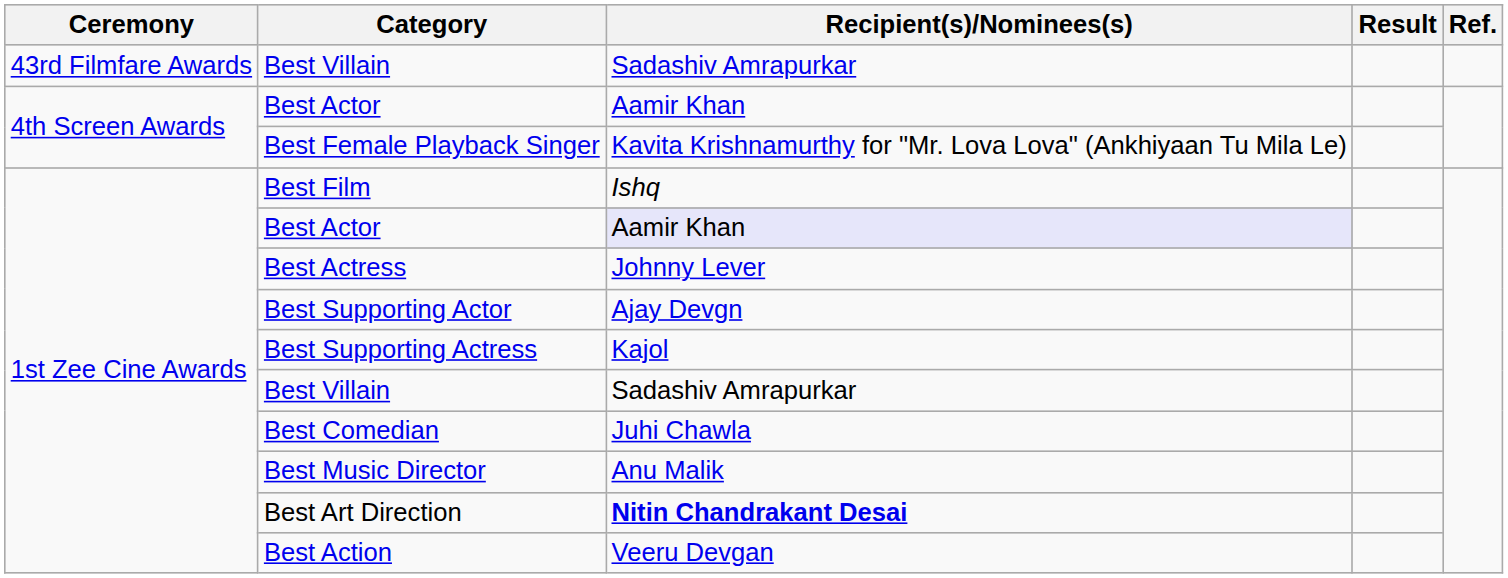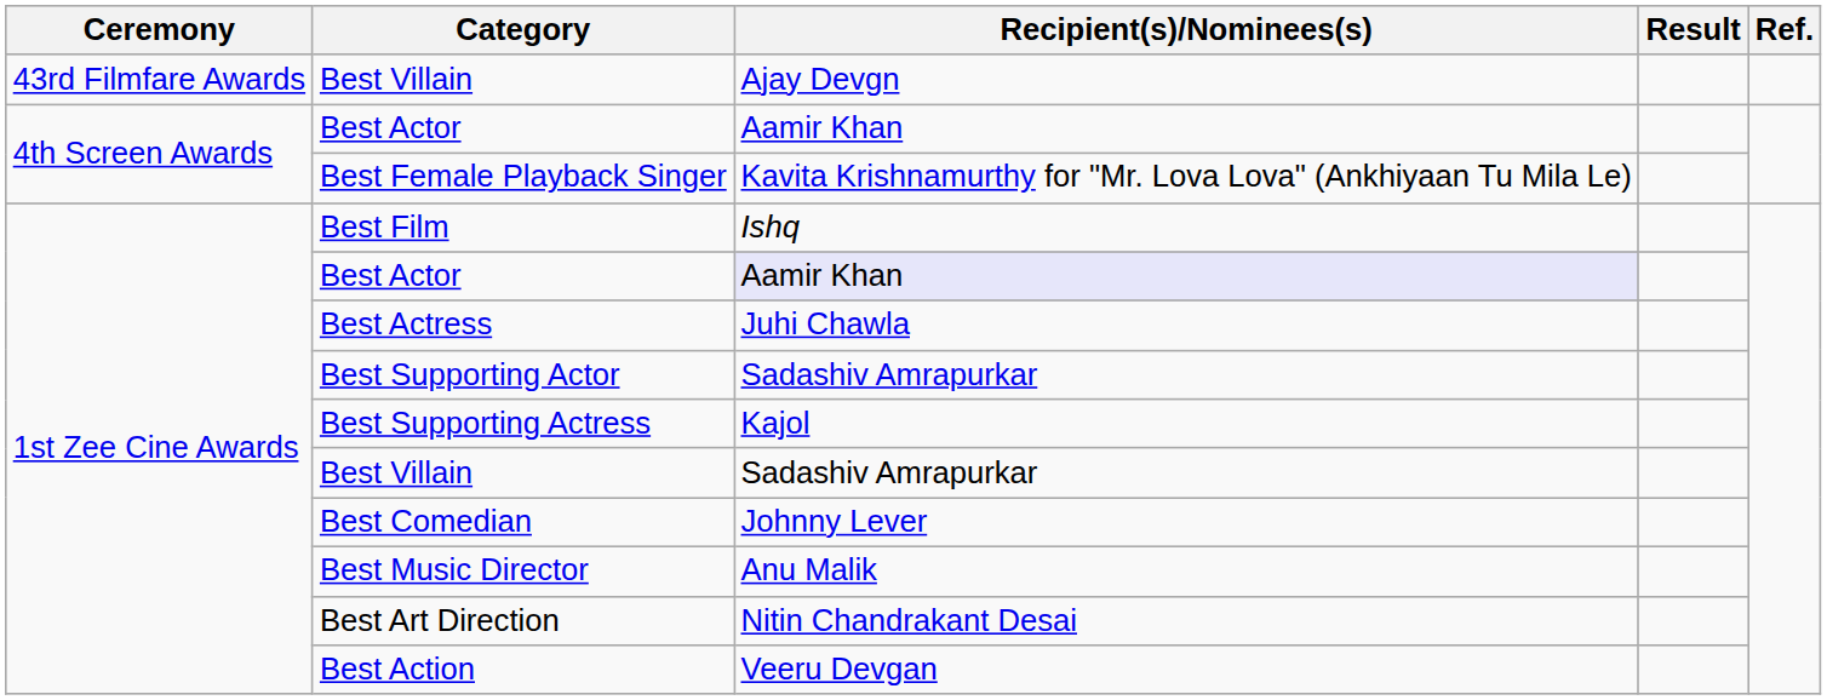43rd Filmfare Awards / Best Villain | Recipient(s)/Nominees(s): Sadashiv Amrapurkar -> Ajay Devgn
Best Actress | Recipient(s)/Nominees(s): Johnny Lever -> Juhi Chawla
Best Supporting Actor | Recipient(s)/Nominees(s): Ajay Devgn -> Sadashiv Amrapurkar
Best Comedian | Recipient(s)/Nominees(s): Juhi Chawla -> Johnny Lever
Best Art Direction | Recipient(s)/Nominees(s): bold -> normal
